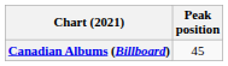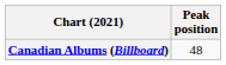Canadian Albums (Billboard) | Peak position: 45 -> 48
